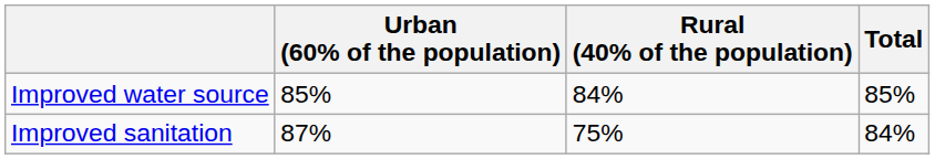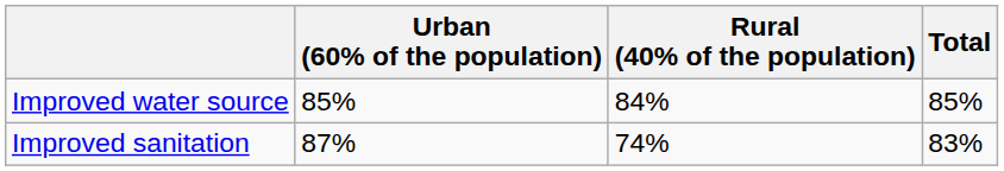Improved sanitation | Rural (40% of the population): 75% -> 74%
Improved sanitation | Total: 84% -> 83%
